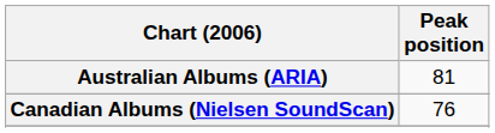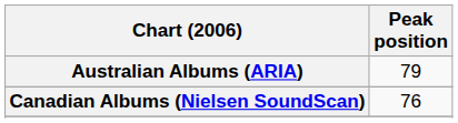Australian Albums (ARIA) | Peak position: 81 -> 79
